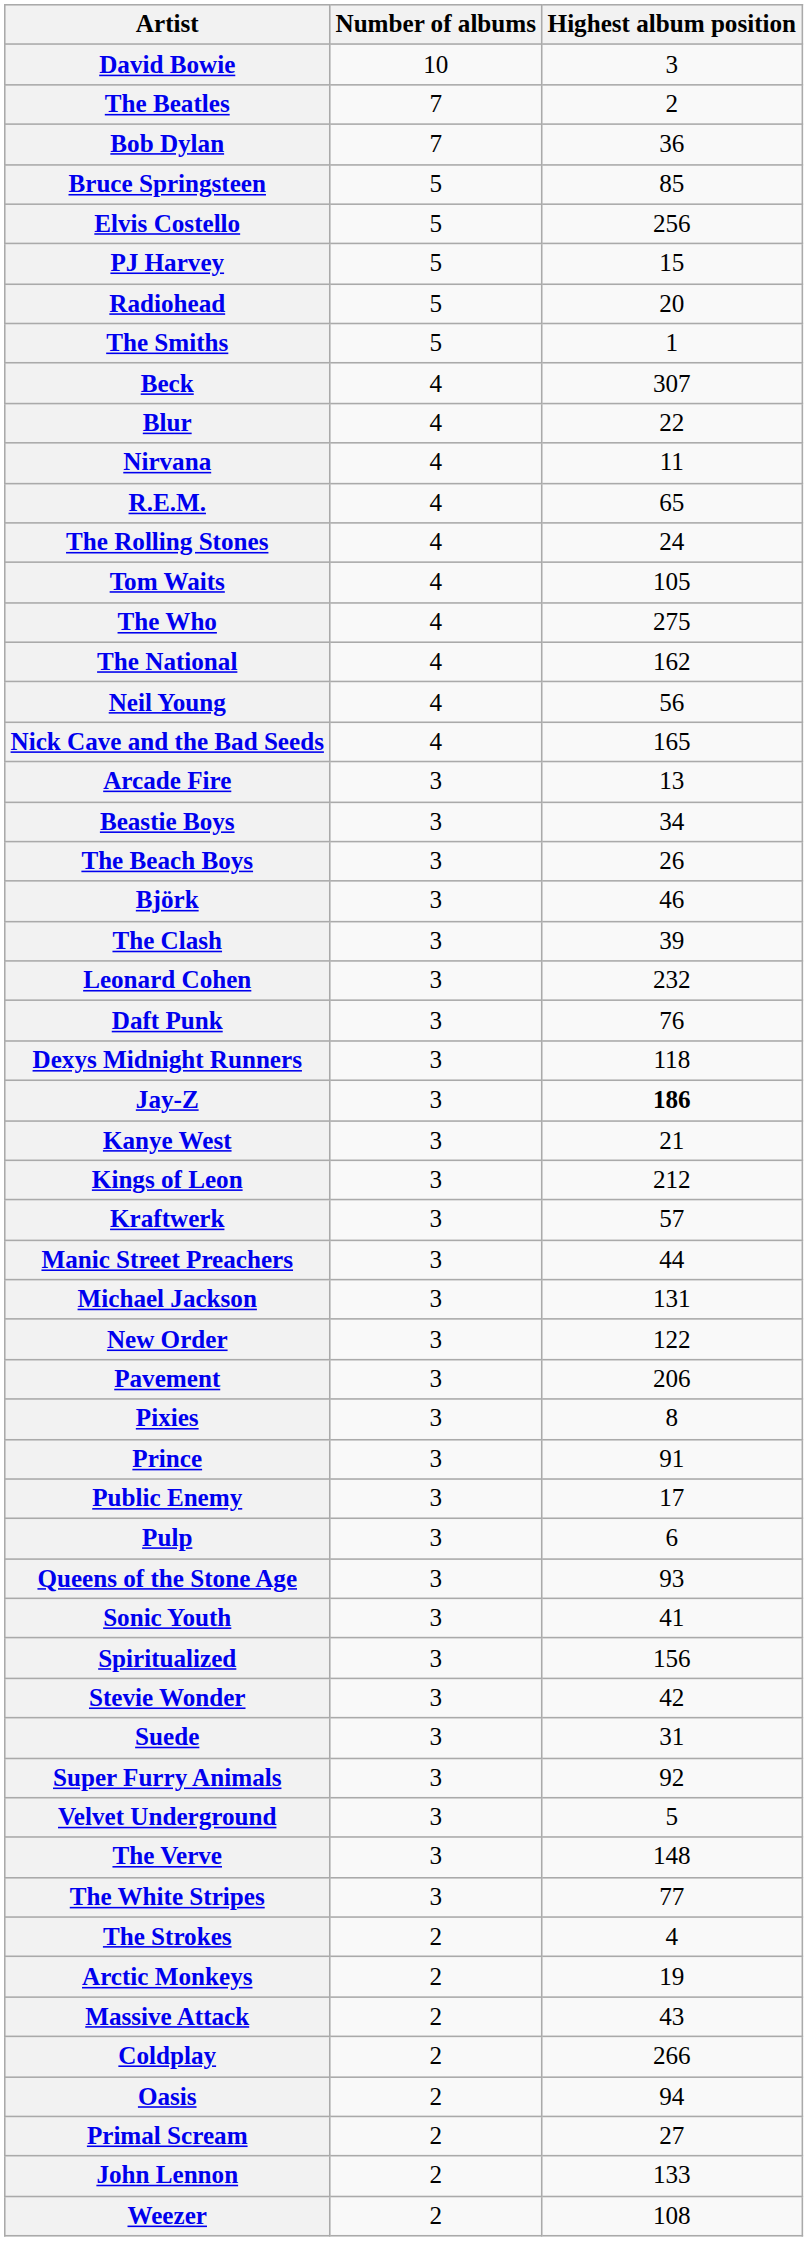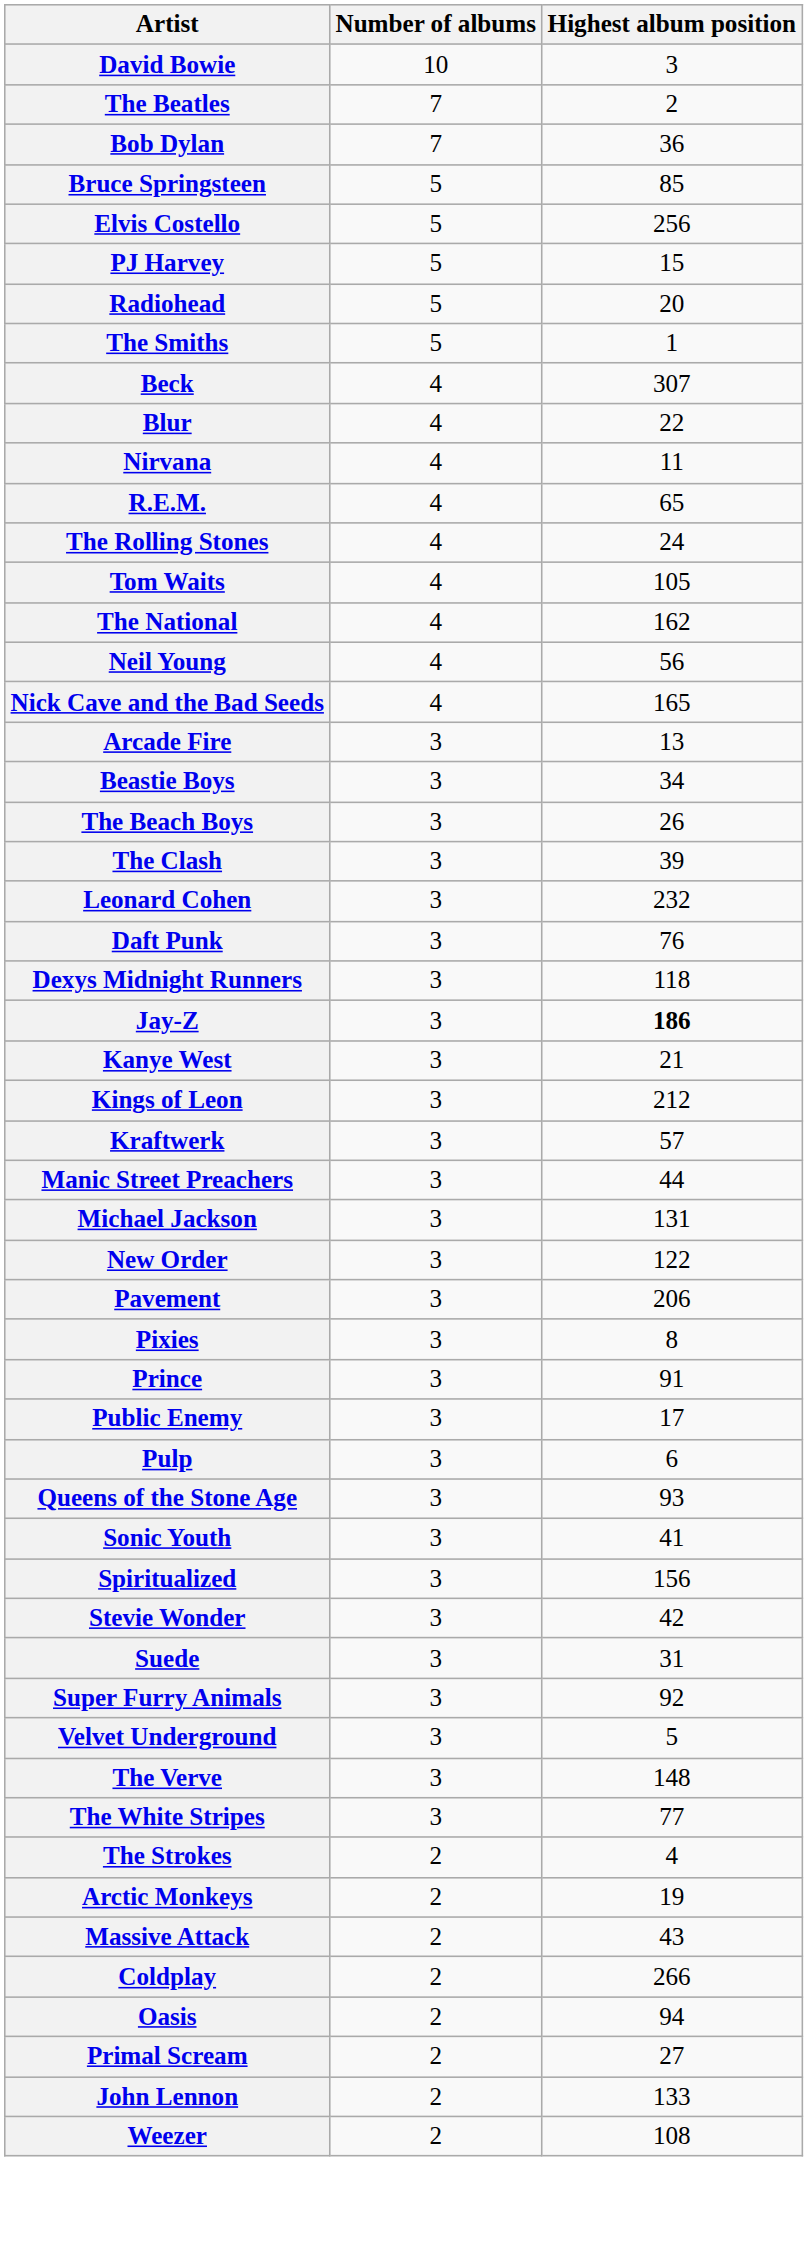- row: The Who | 4 | 275
- row: Björk | 3 | 46
